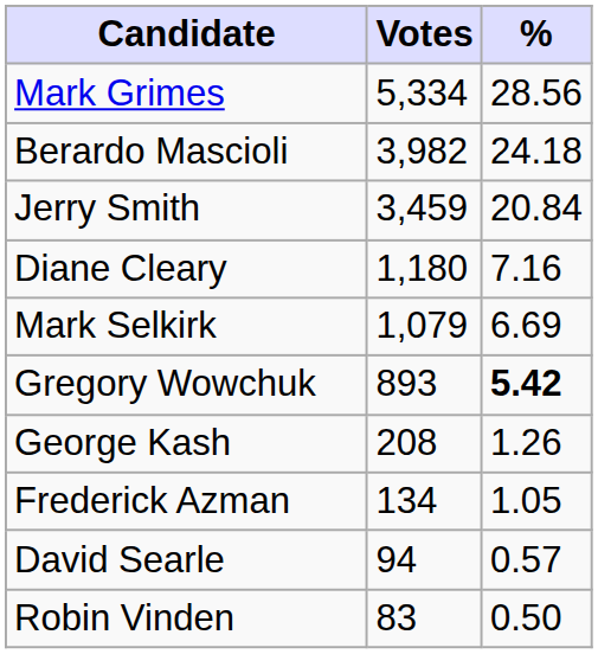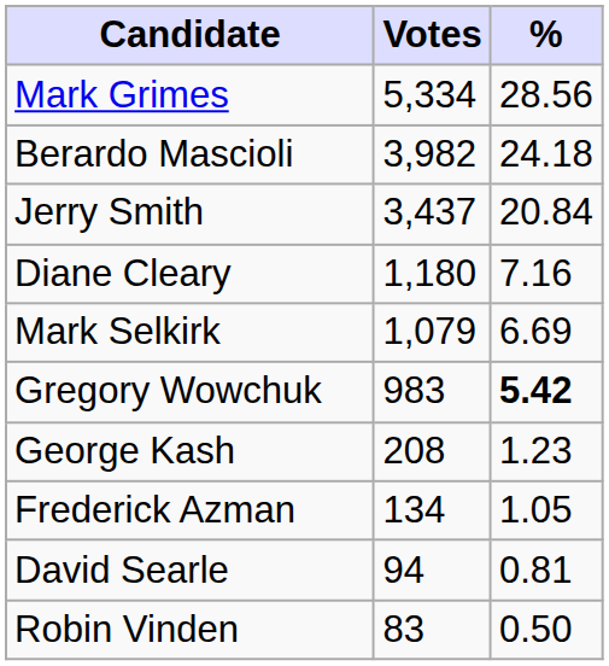Jerry Smith | Votes: 3,459 -> 3,437
Gregory Wowchuk | Votes: 893 -> 983
George Kash | %: 1.26 -> 1.23
David Searle | %: 0.57 -> 0.81
